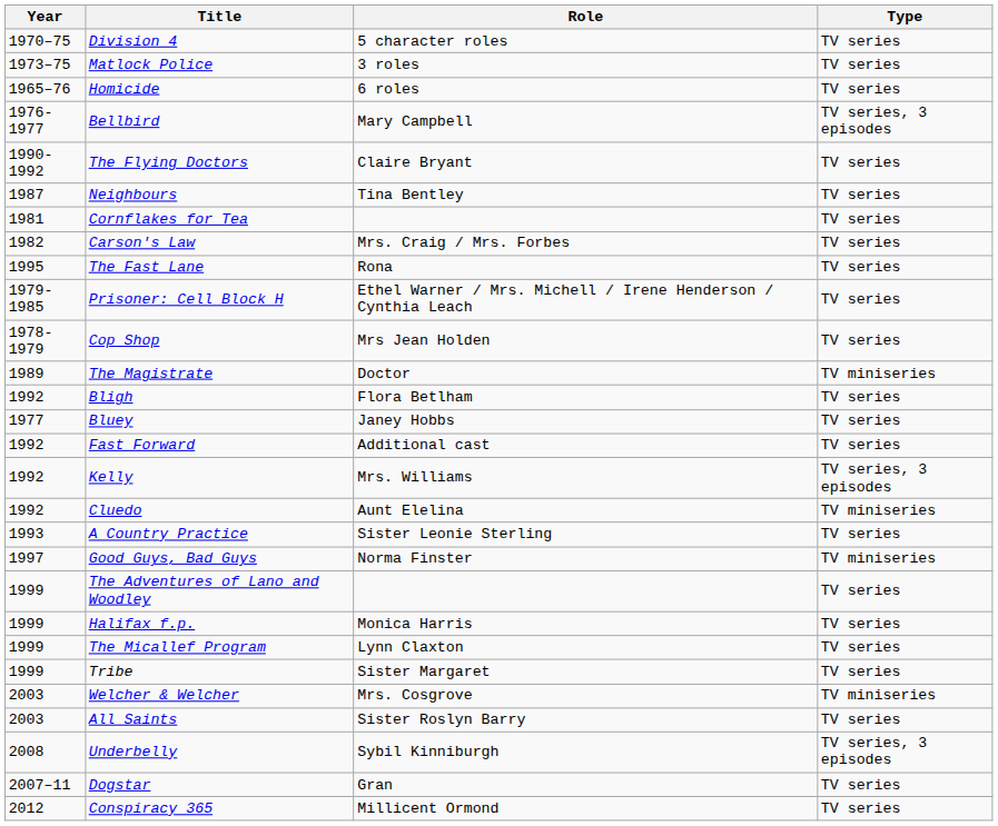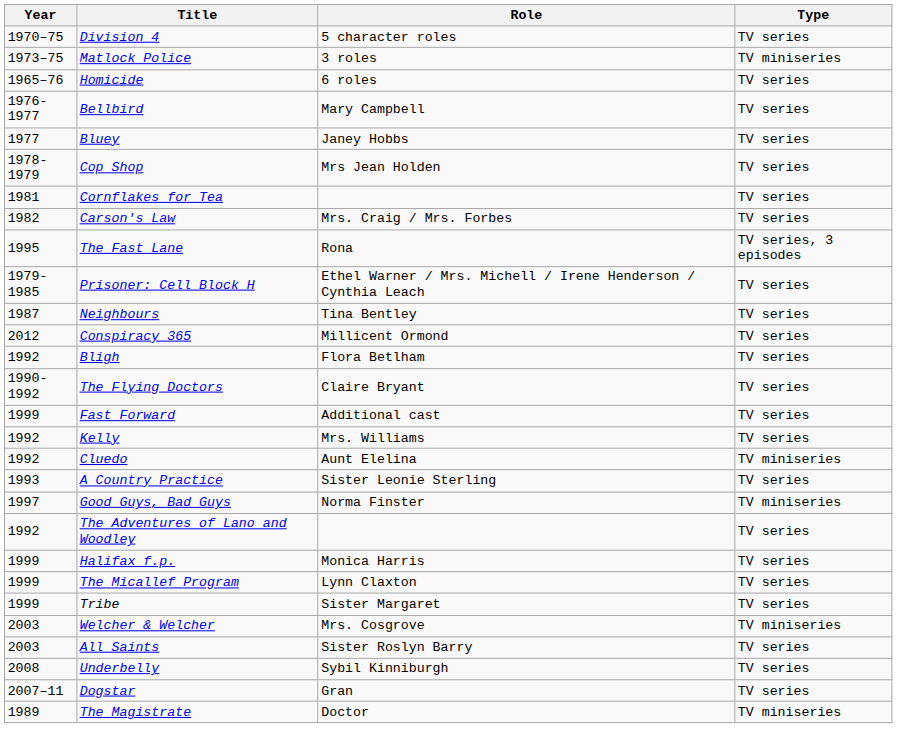Matlock Police | Type: TV series -> TV miniseries
Bellbird | Type: TV series, 3 episodes -> TV series
rows swapped: Bluey <-> The Flying Doctors
rows swapped: Cop Shop <-> Neighbours
The Fast Lane | Type: TV series -> TV series, 3 episodes
rows swapped: The Magistrate <-> Conspiracy 365
Fast Forward | Year: 1992 -> 1999
Kelly | Type: TV series, 3 episodes -> TV series
The Adventures of Lano and Woodley | Year: 1999 -> 1992
Underbelly | Type: TV series, 3 episodes -> TV series
